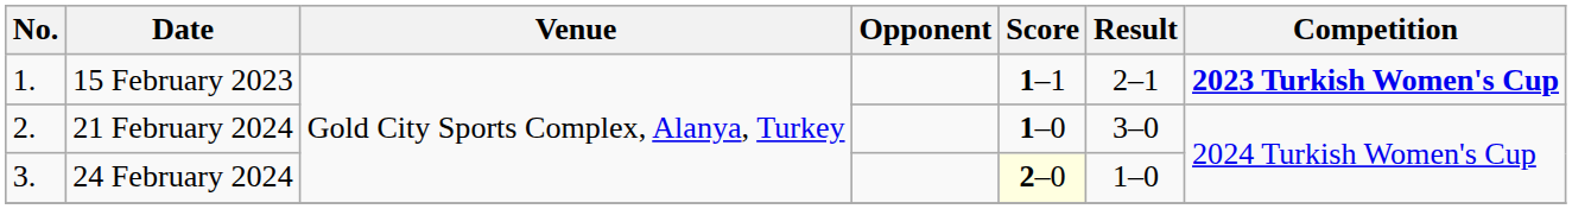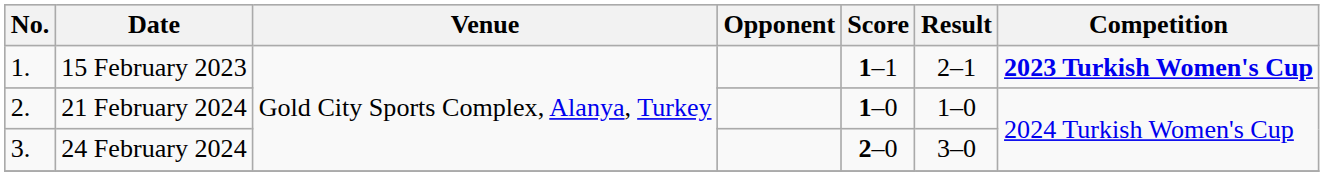21 February 2024 | Result: 3–0 -> 1–0
24 February 2024 | Score: lightyellow background -> no background
24 February 2024 | Result: 1–0 -> 3–0
